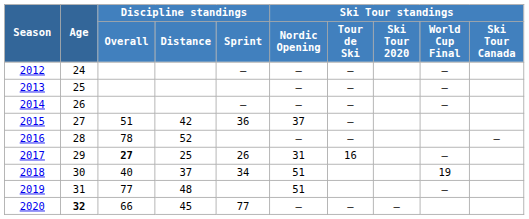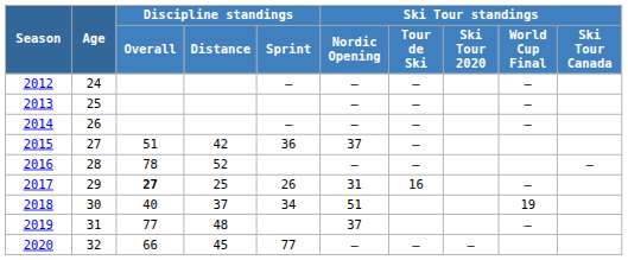2019 | Ski Tour standings / Nordic Opening: 51 -> 37
2020 | Age: bold -> normal
